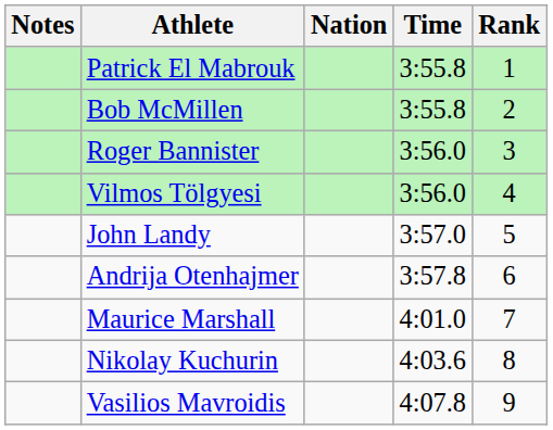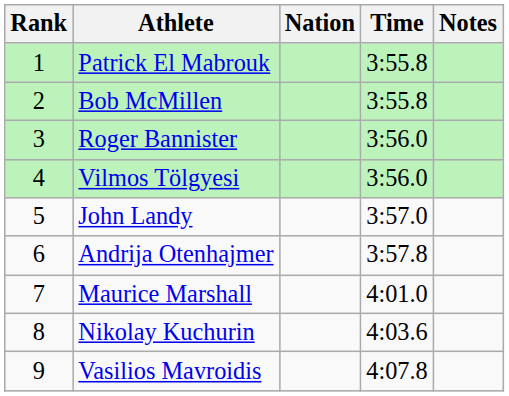columns swapped: Rank <-> Notes
